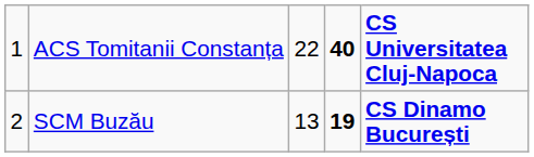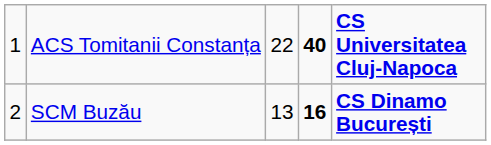SCM Buzău | column 4: 19 -> 16
